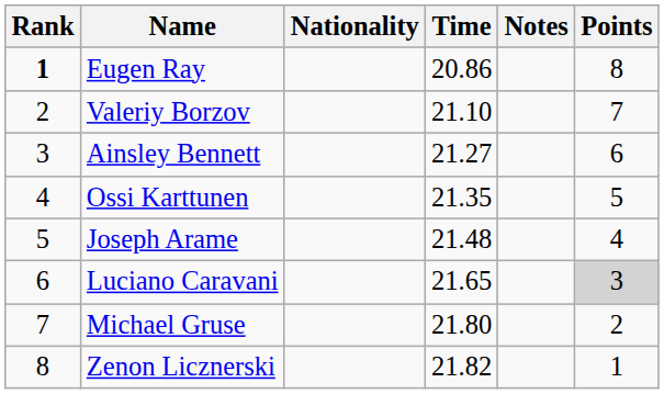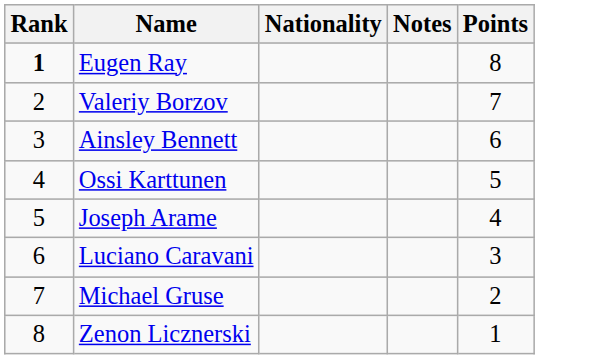- column: Time | 20.86 | 21.10 | 21.27 | 21.35 | 21.48 | 21.65 | 21.80 | 21.82
Luciano Caravani | Points: lightgrey background -> no background
